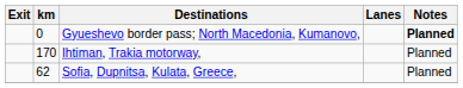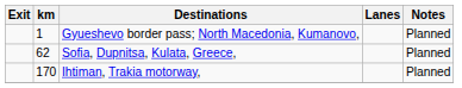Gyueshevo border pass; North Macedonia, Kumanovo, | km: 0 -> 1
Gyueshevo border pass; North Macedonia, Kumanovo, | Notes: bold -> normal
rows swapped: Sofia, Dupnitsa, Kulata, Greece, <-> Ihtiman, Trakia motorway,
